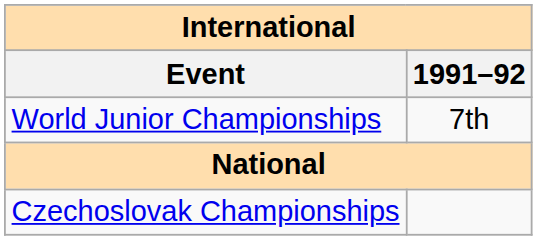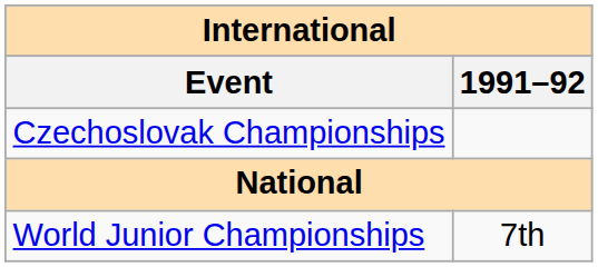rows swapped: World Junior Championships <-> Czechoslovak Championships
